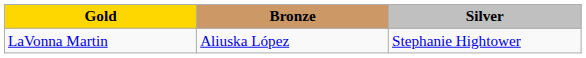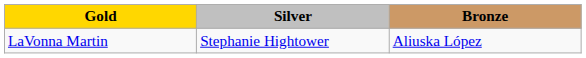columns swapped: Silver <-> Bronze
